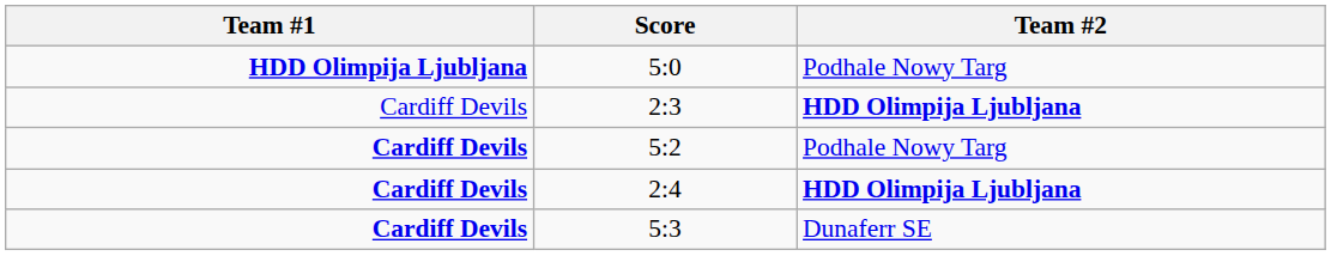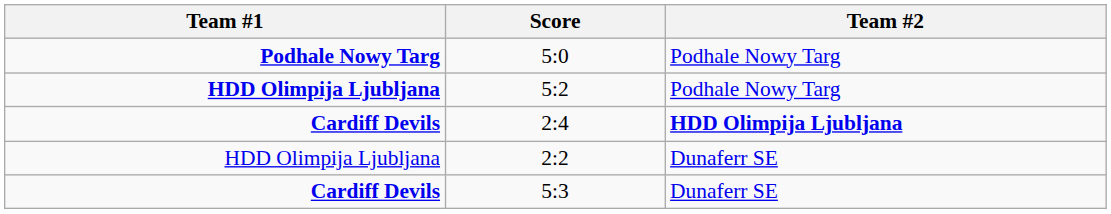5:0 | Team #1: HDD Olimpija Ljubljana -> Podhale Nowy Targ
- row: Cardiff Devils | 2:3 | HDD Olimpija Ljubljana
5:2 | Team #1: Cardiff Devils -> HDD Olimpija Ljubljana
+ row: HDD Olimpija Ljubljana | 2:2 | Dunaferr SE
